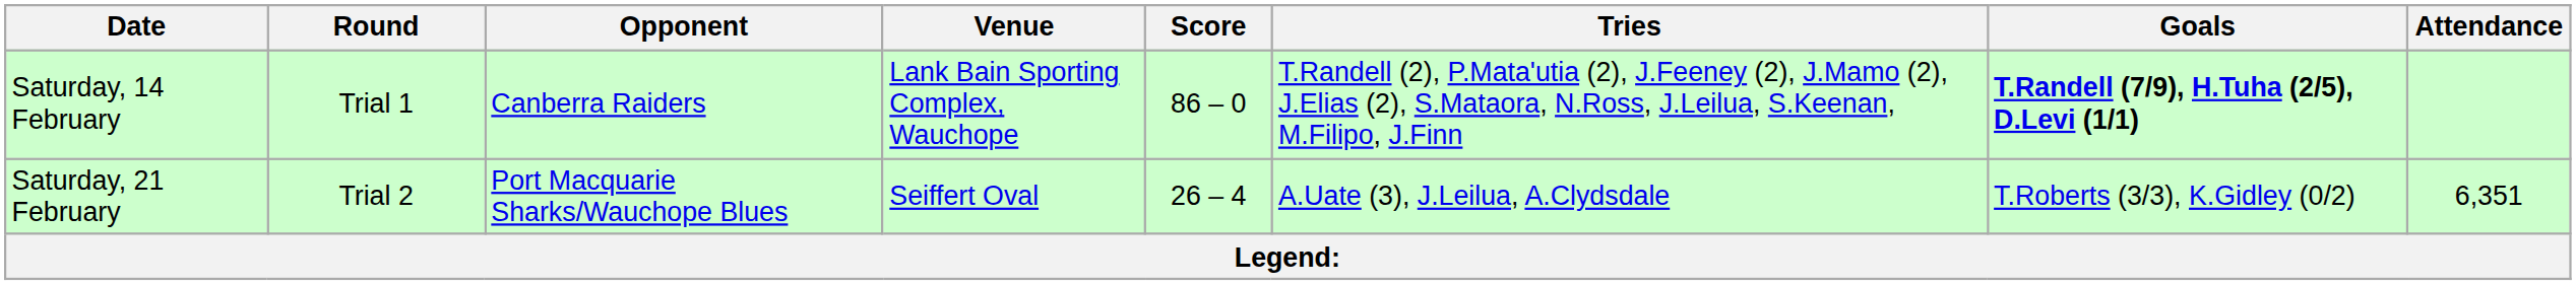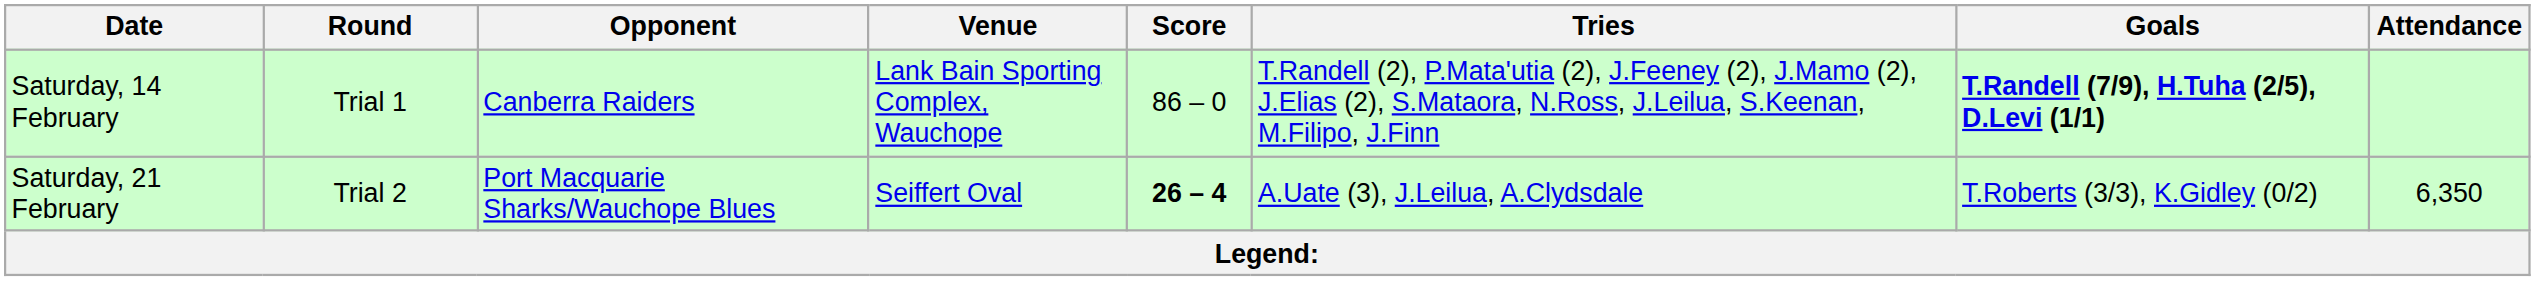Saturday, 21 February | Score: normal -> bold
Saturday, 21 February | Attendance: 6,351 -> 6,350
